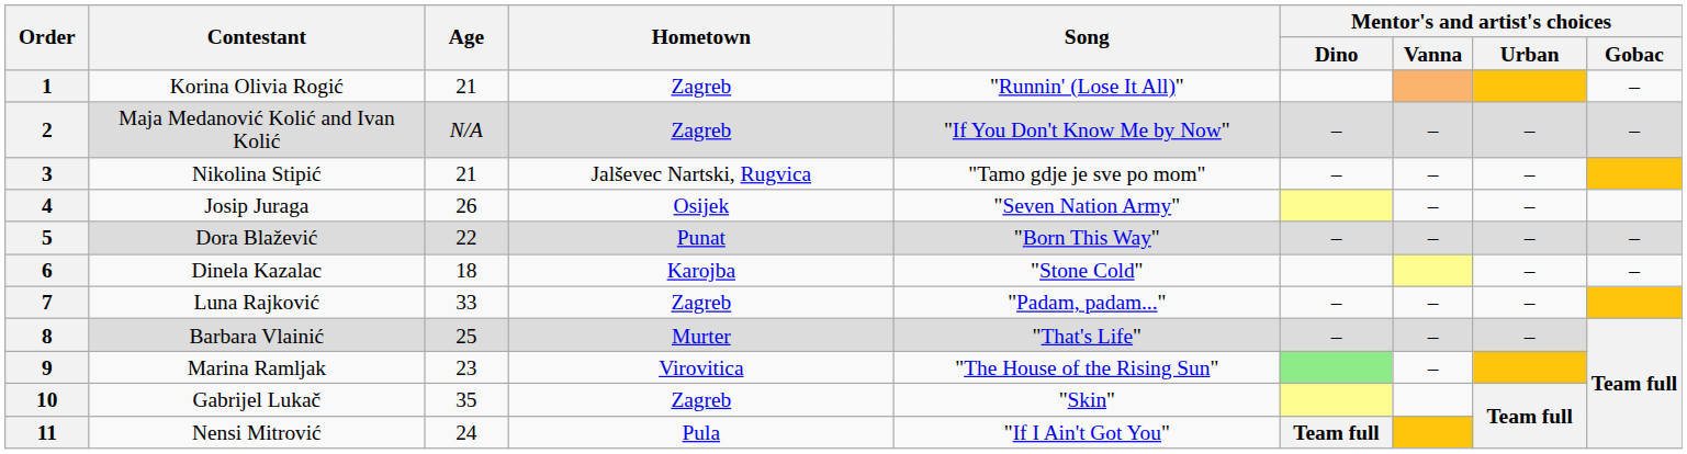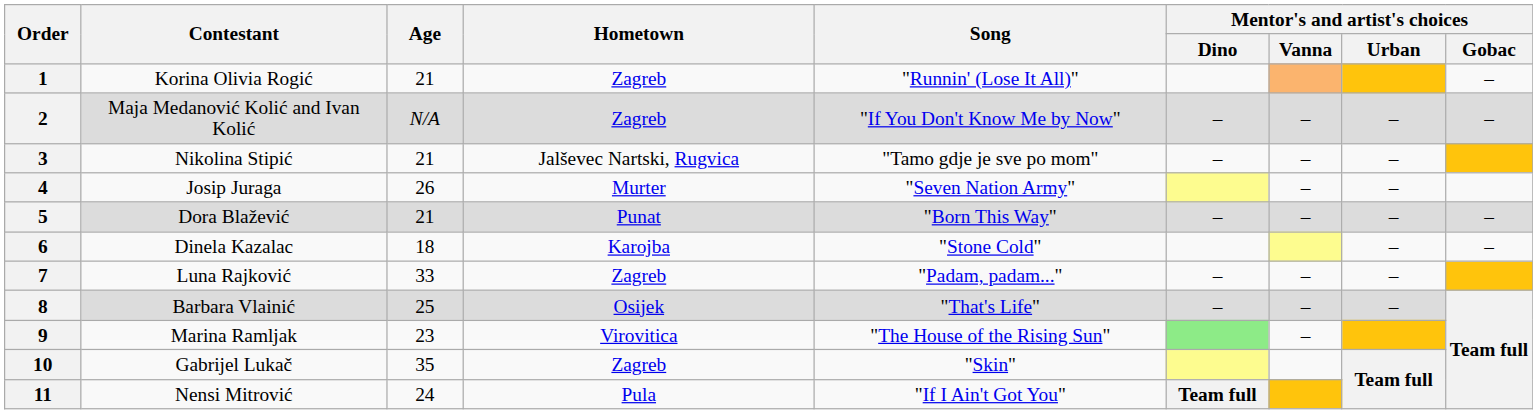4 | Hometown: Osijek -> Murter
5 | Age: 22 -> 21
8 | Hometown: Murter -> Osijek
